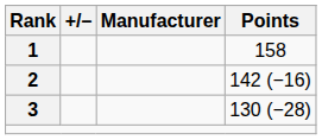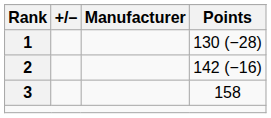1 | Points: 158 -> 130 (−28)
3 | Points: 130 (−28) -> 158
